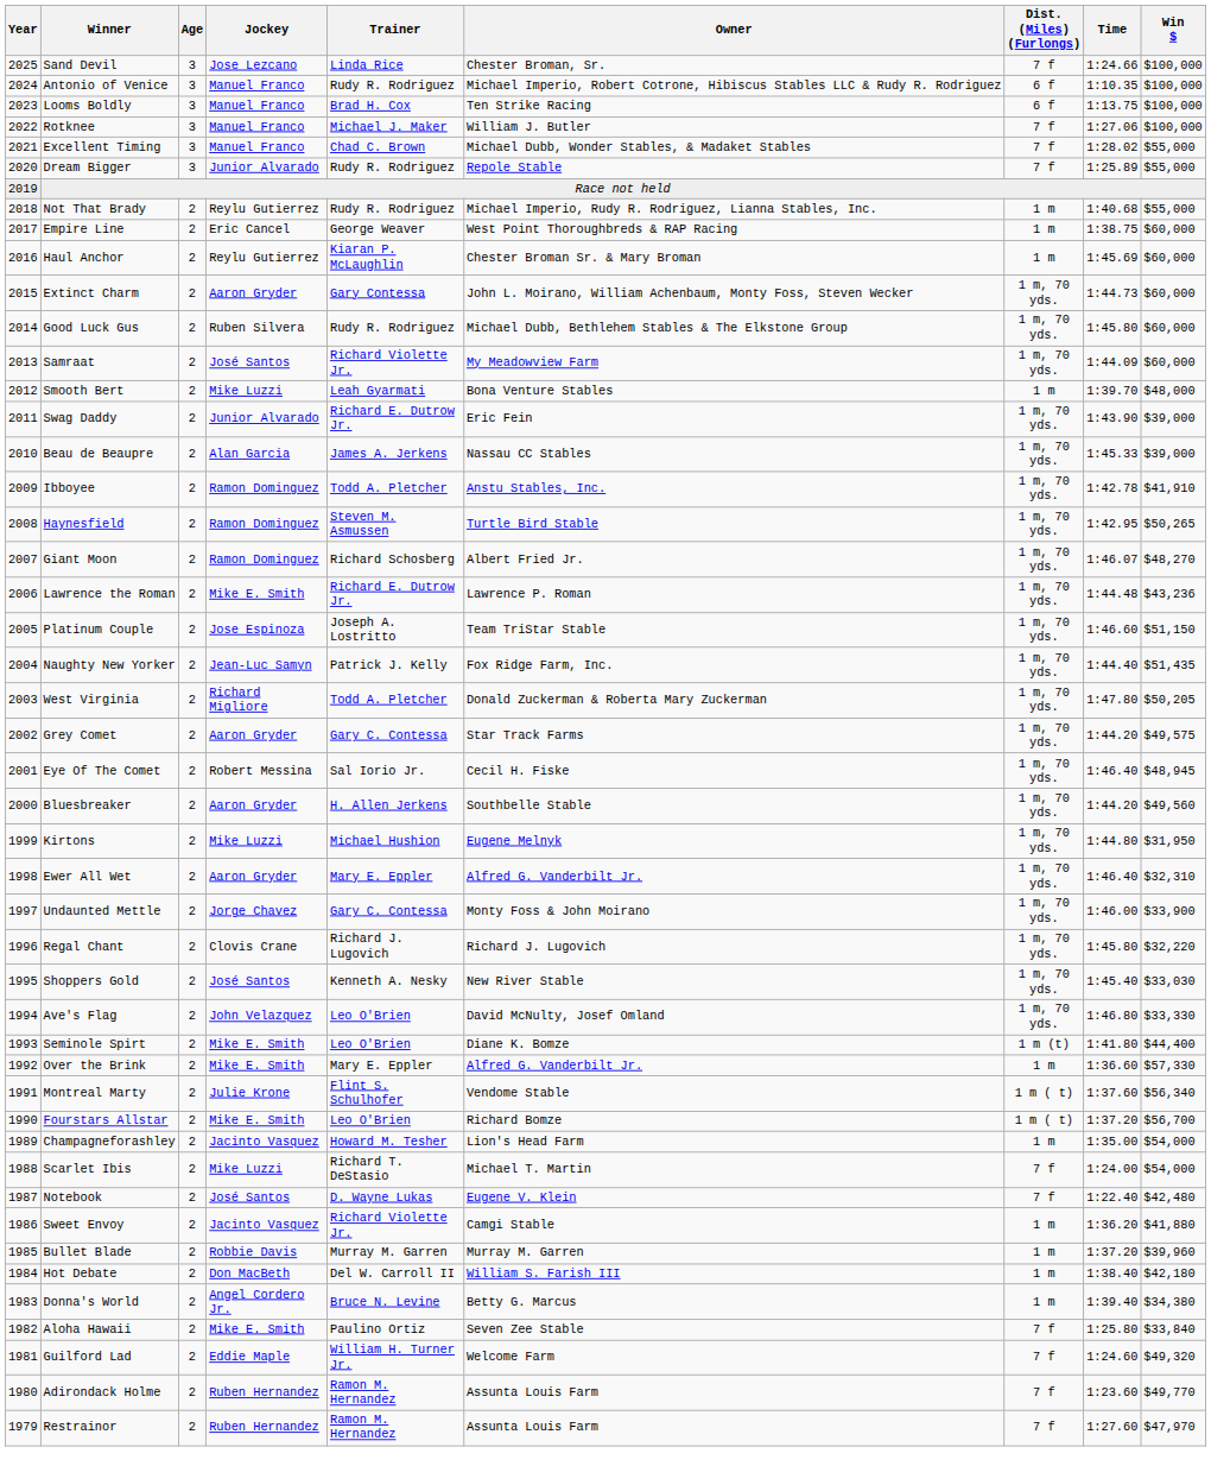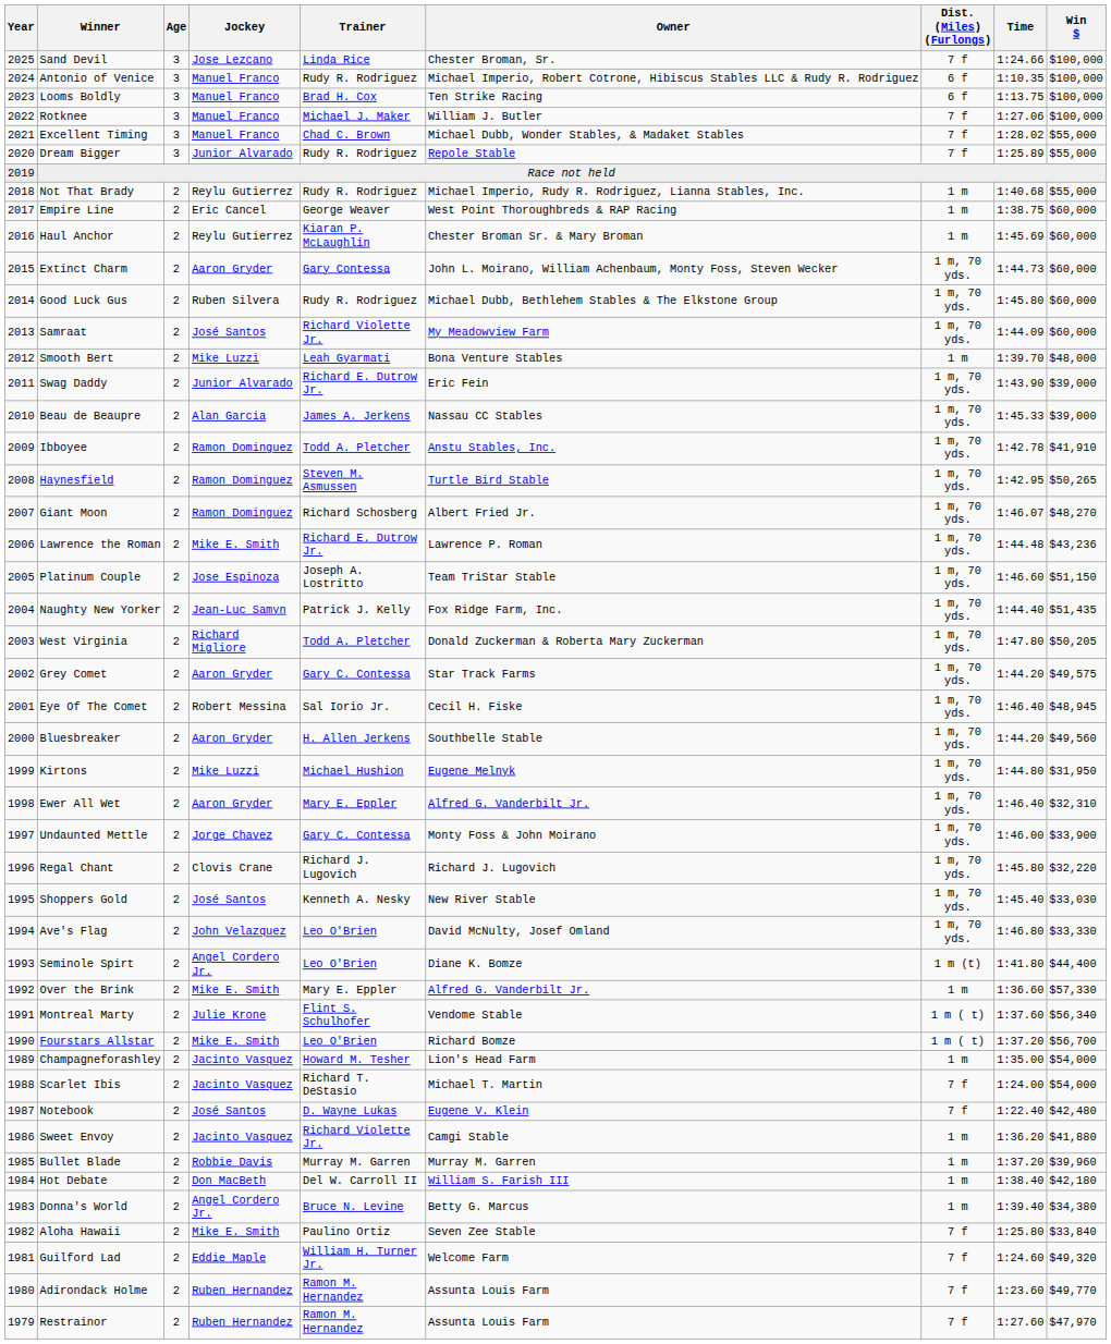Seminole Spirt | Jockey: Mike E. Smith -> Angel Cordero Jr.
Scarlet Ibis | Jockey: Mike Luzzi -> Jacinto Vasquez
